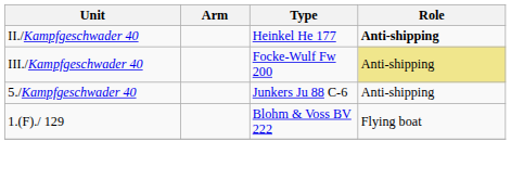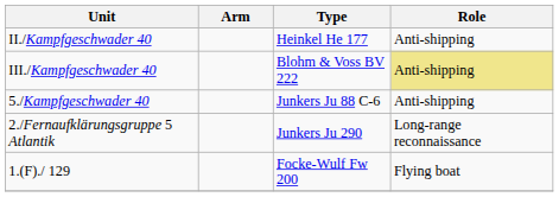II./Kampfgeschwader 40 | Role: bold -> normal
III./Kampfgeschwader 40 | Type: Focke-Wulf Fw 200 -> Blohm & Voss BV 222
+ row: 2./Fernaufklärungsgruppe 5 Atlantik | Junkers Ju 290 | Long-range reconnaissance
1.(F)./ 129 | Type: Blohm & Voss BV 222 -> Focke-Wulf Fw 200
